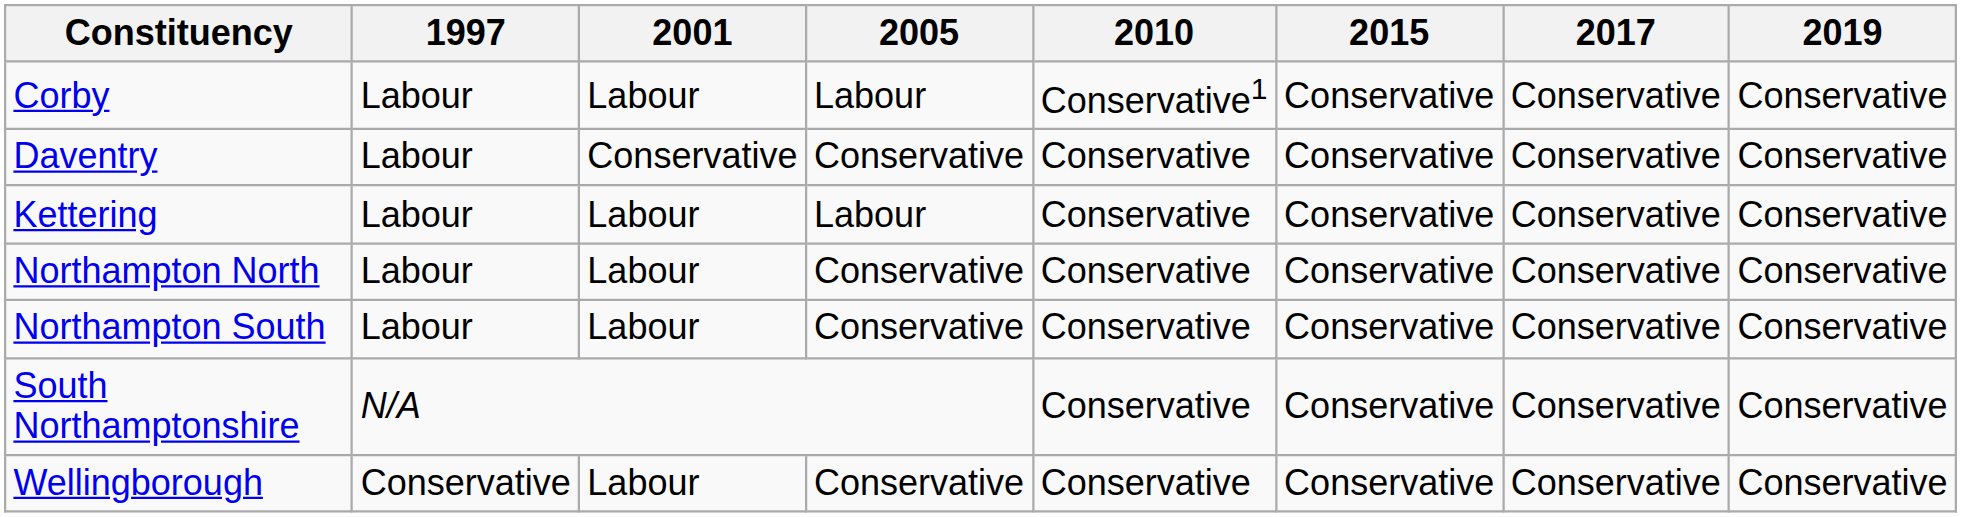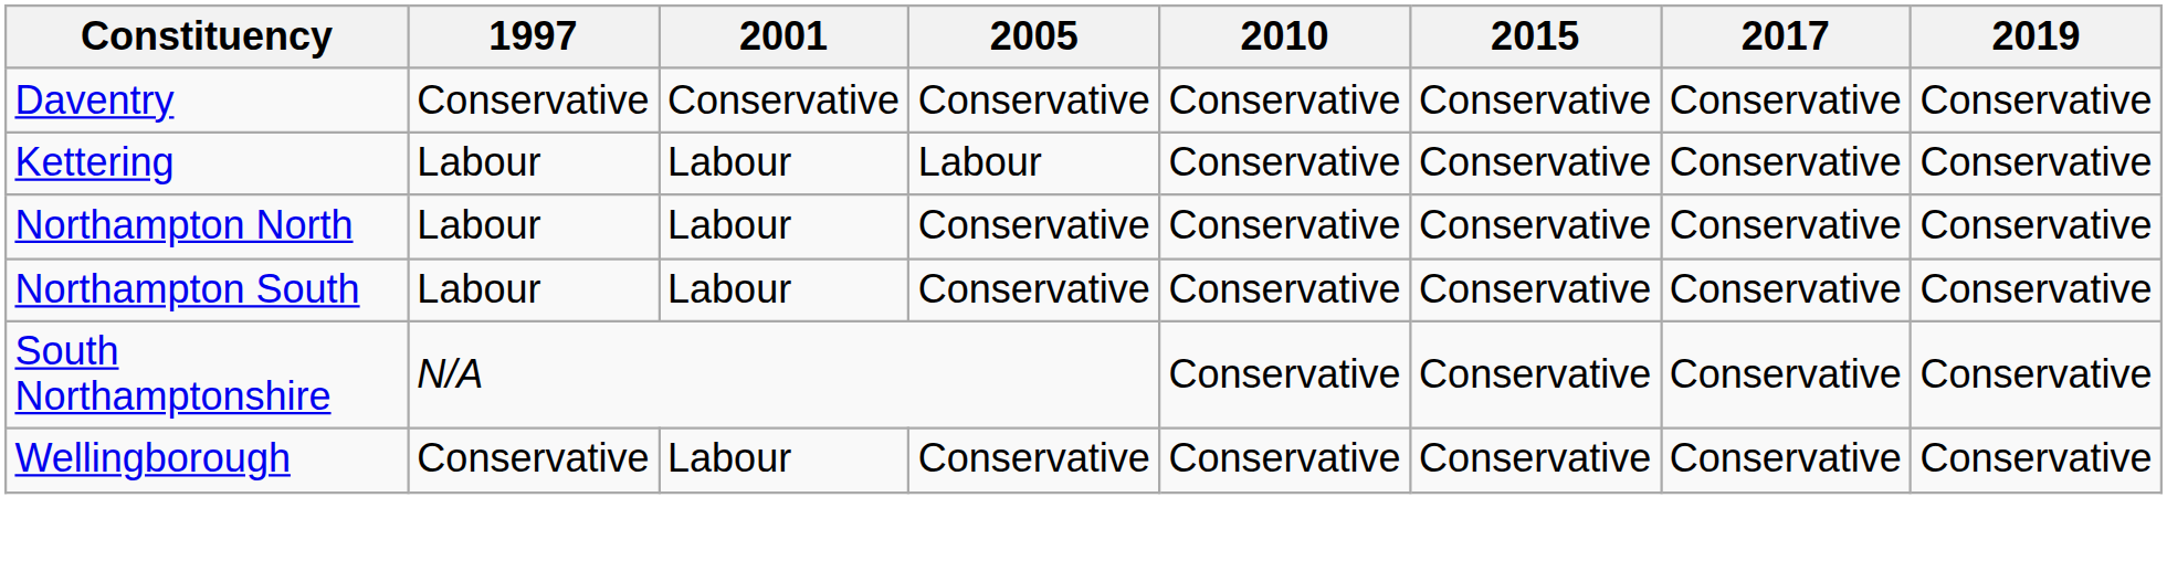- row: Corby | Labour | Labour | Labour | Conservative1 | Conservative | Conservative | Conservative
Daventry | 1997: Labour -> Conservative
